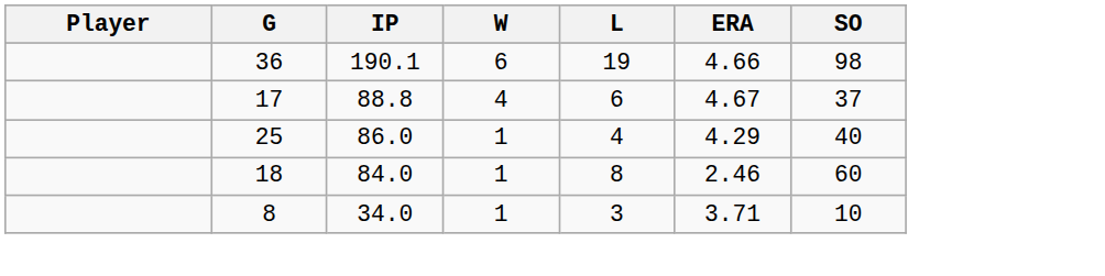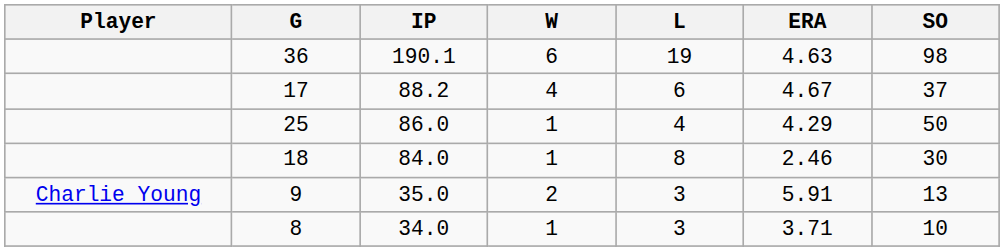36 | ERA: 4.66 -> 4.63
17 | IP: 88.8 -> 88.2
25 | SO: 40 -> 50
18 | SO: 60 -> 30
+ row: Charlie Young | 9 | 35.0 | 2 | 3 | 5.91 | 13
